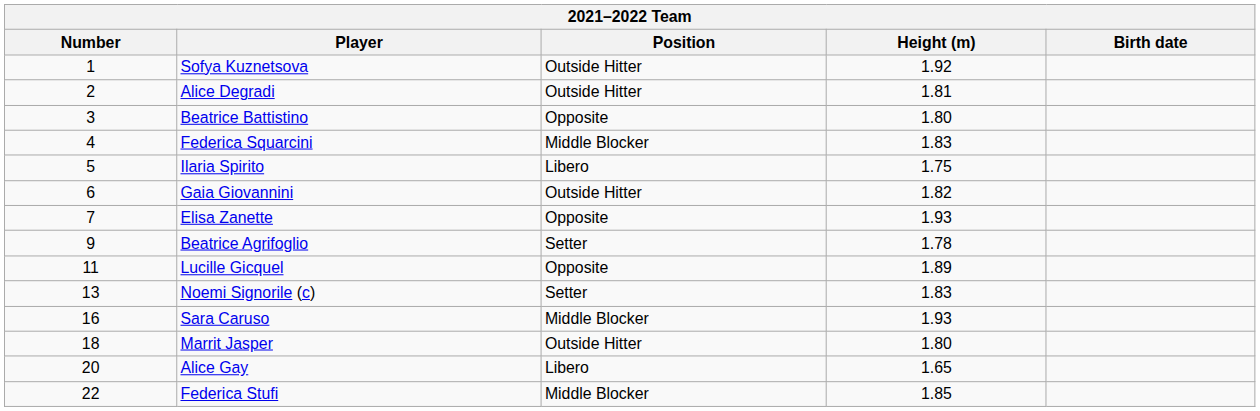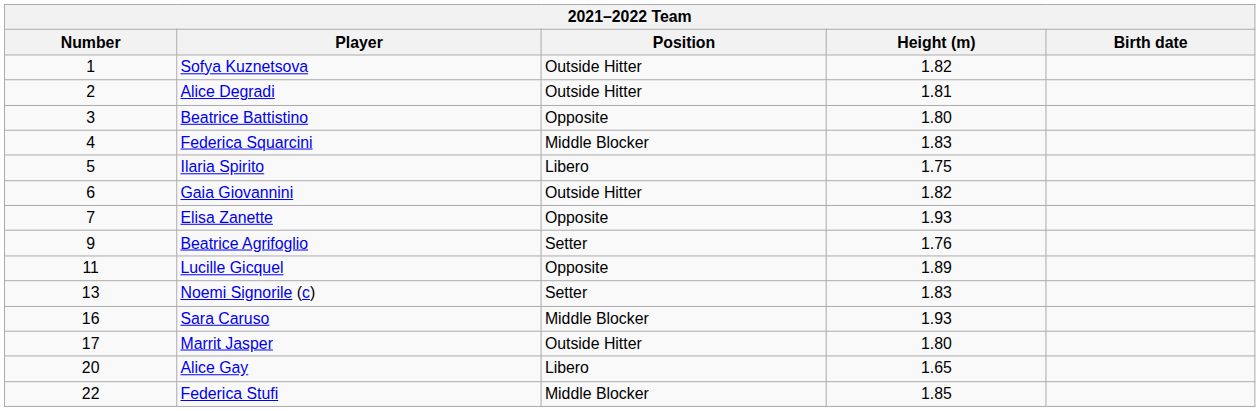Sofya Kuznetsova | Height (m): 1.92 -> 1.82
Beatrice Agrifoglio | Height (m): 1.78 -> 1.76
Marrit Jasper | Number: 18 -> 17
